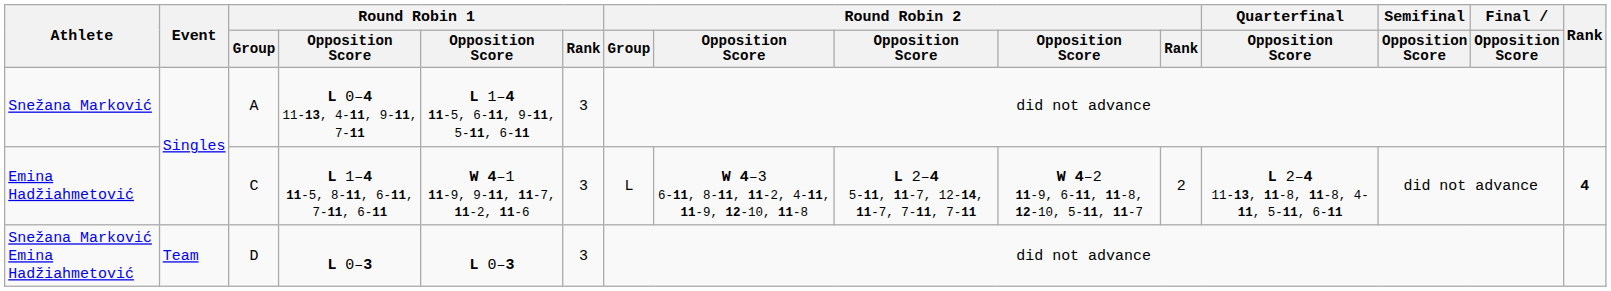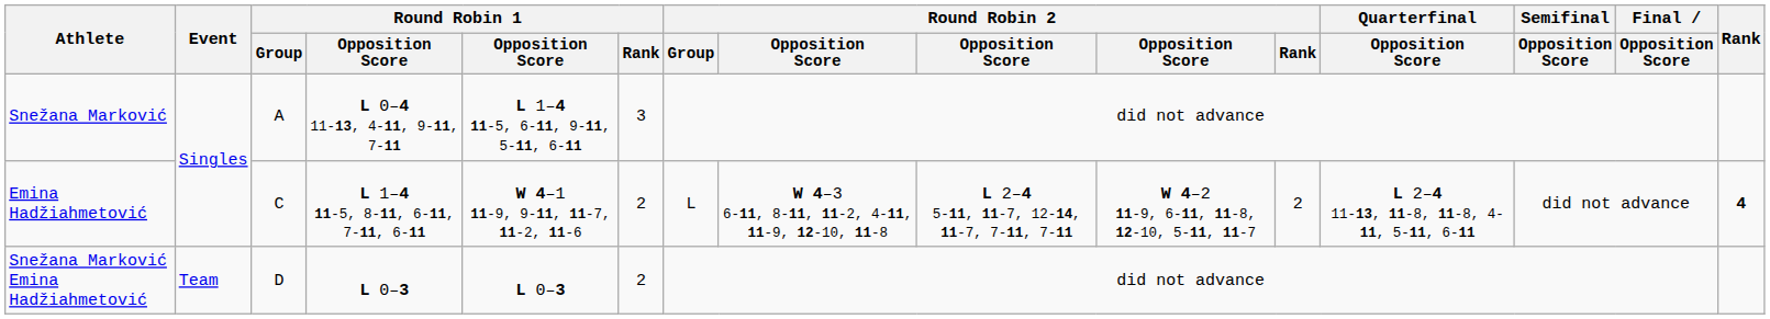Emina Hadžiahmetović | Round Robin 1 / Rank: 3 -> 2
Snežana Marković Emina Hadžiahmetović | Round Robin 1 / Rank: 3 -> 2
